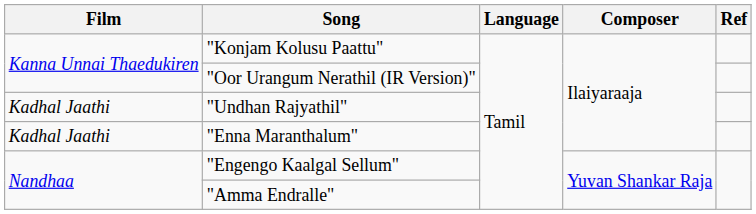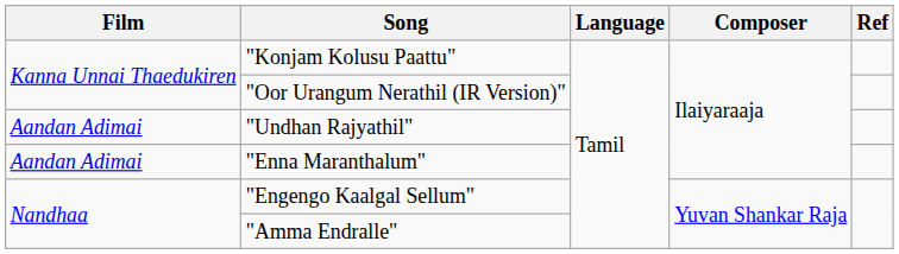"Undhan Rajyathil" | Film: Kadhal Jaathi -> Aandan Adimai
"Enna Maranthalum" | Film: Kadhal Jaathi -> Aandan Adimai
